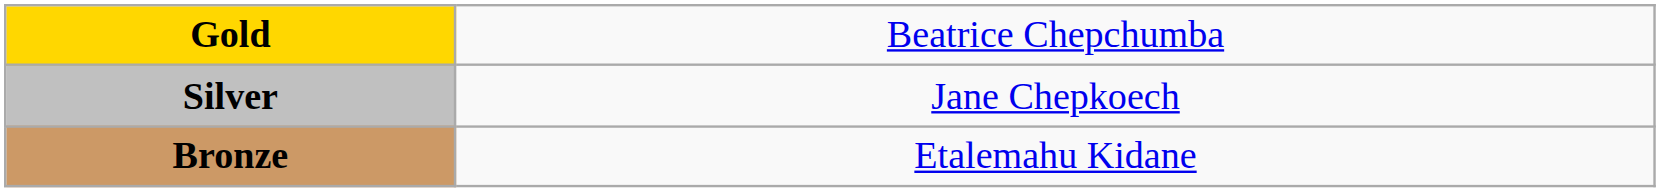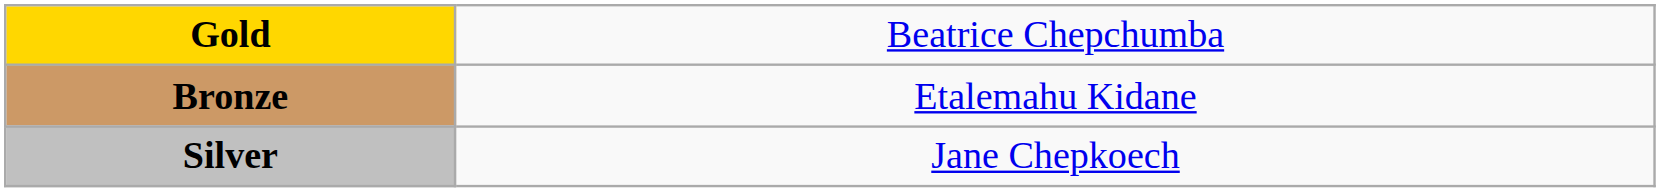rows swapped: Silver <-> Bronze
